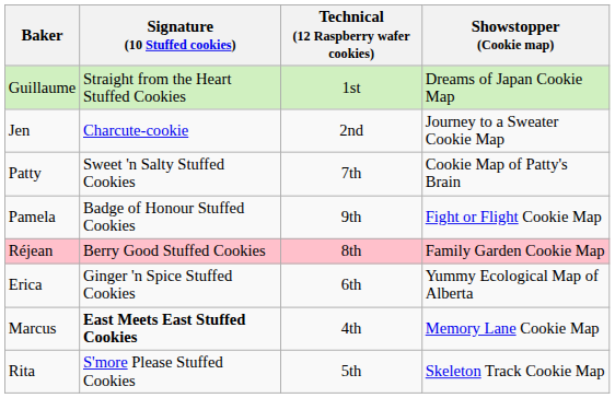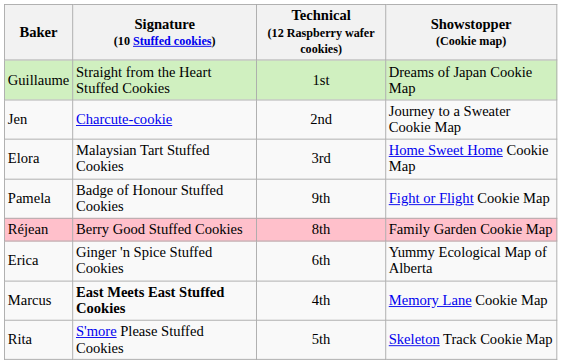- row: Patty | Sweet 'n Salty Stuffed Cookies | 7th | Cookie Map of Patty's Brain
+ row: Elora | Malaysian Tart Stuffed Cookies | 3rd | Home Sweet Home Cookie Map
